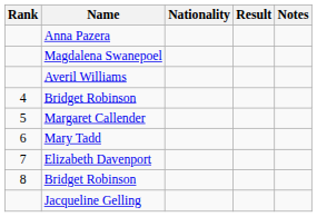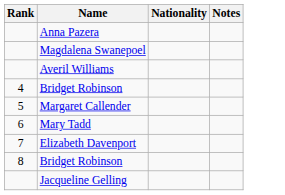- column: Result
